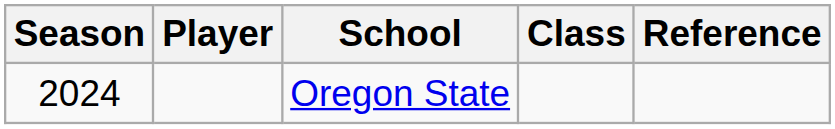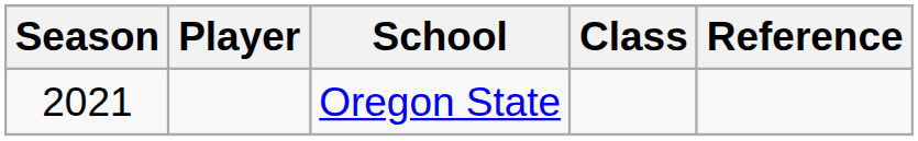Oregon State | Season: 2024 -> 2021
